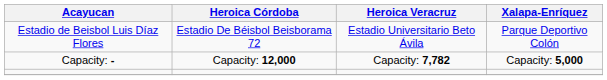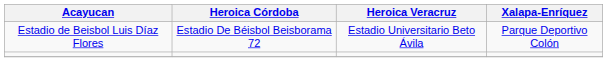- row: Capacity: - | Capacity: 12,000 | Capacity: 7,782 | Capacity: 5,000
